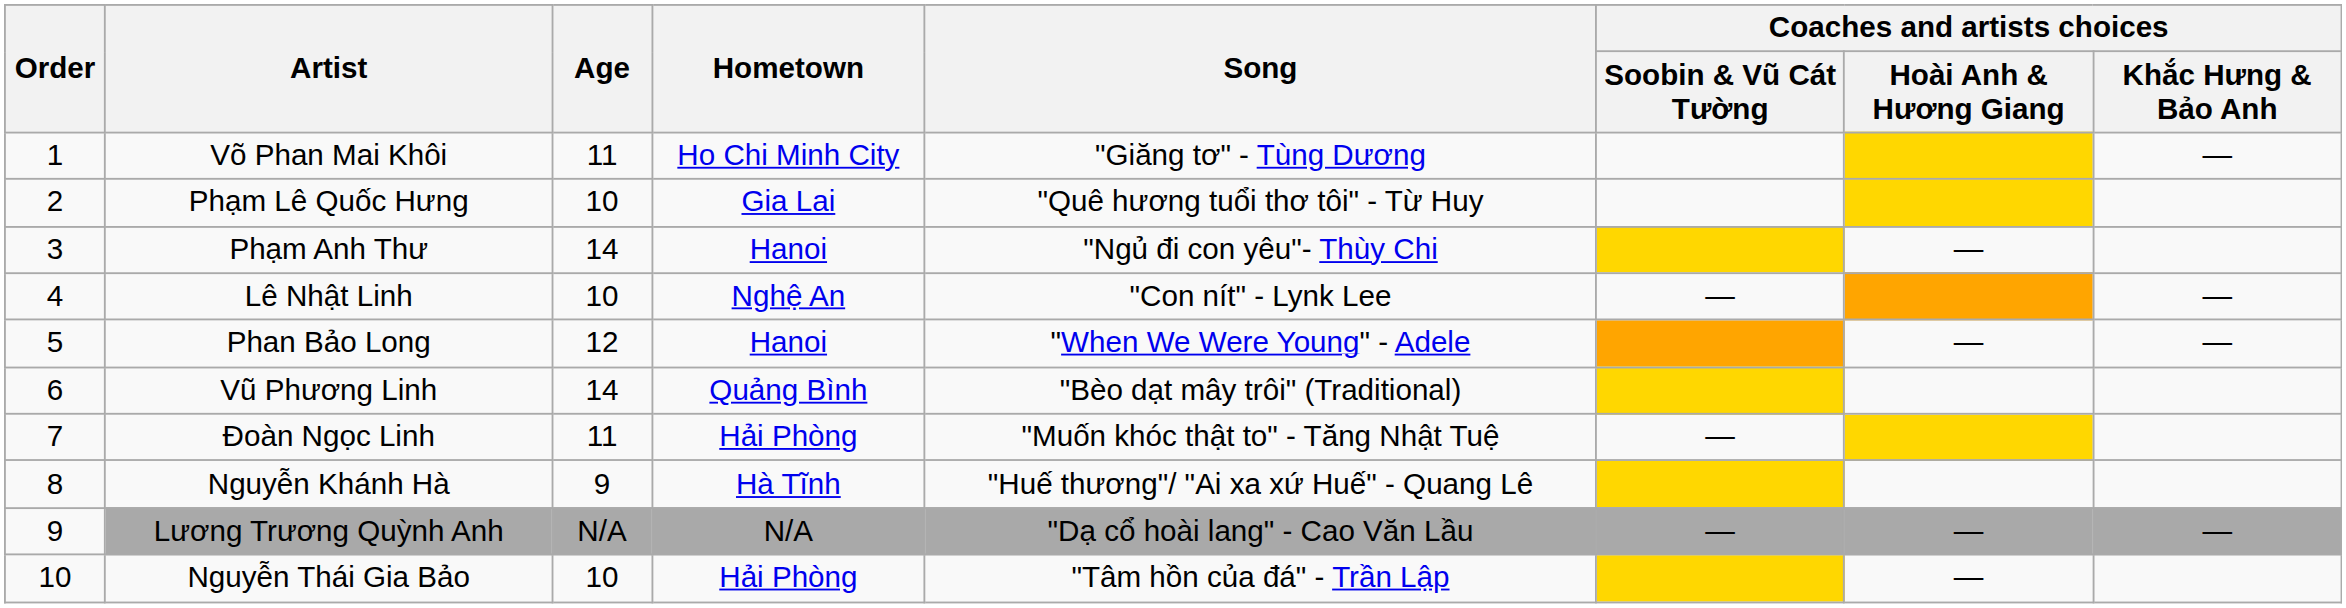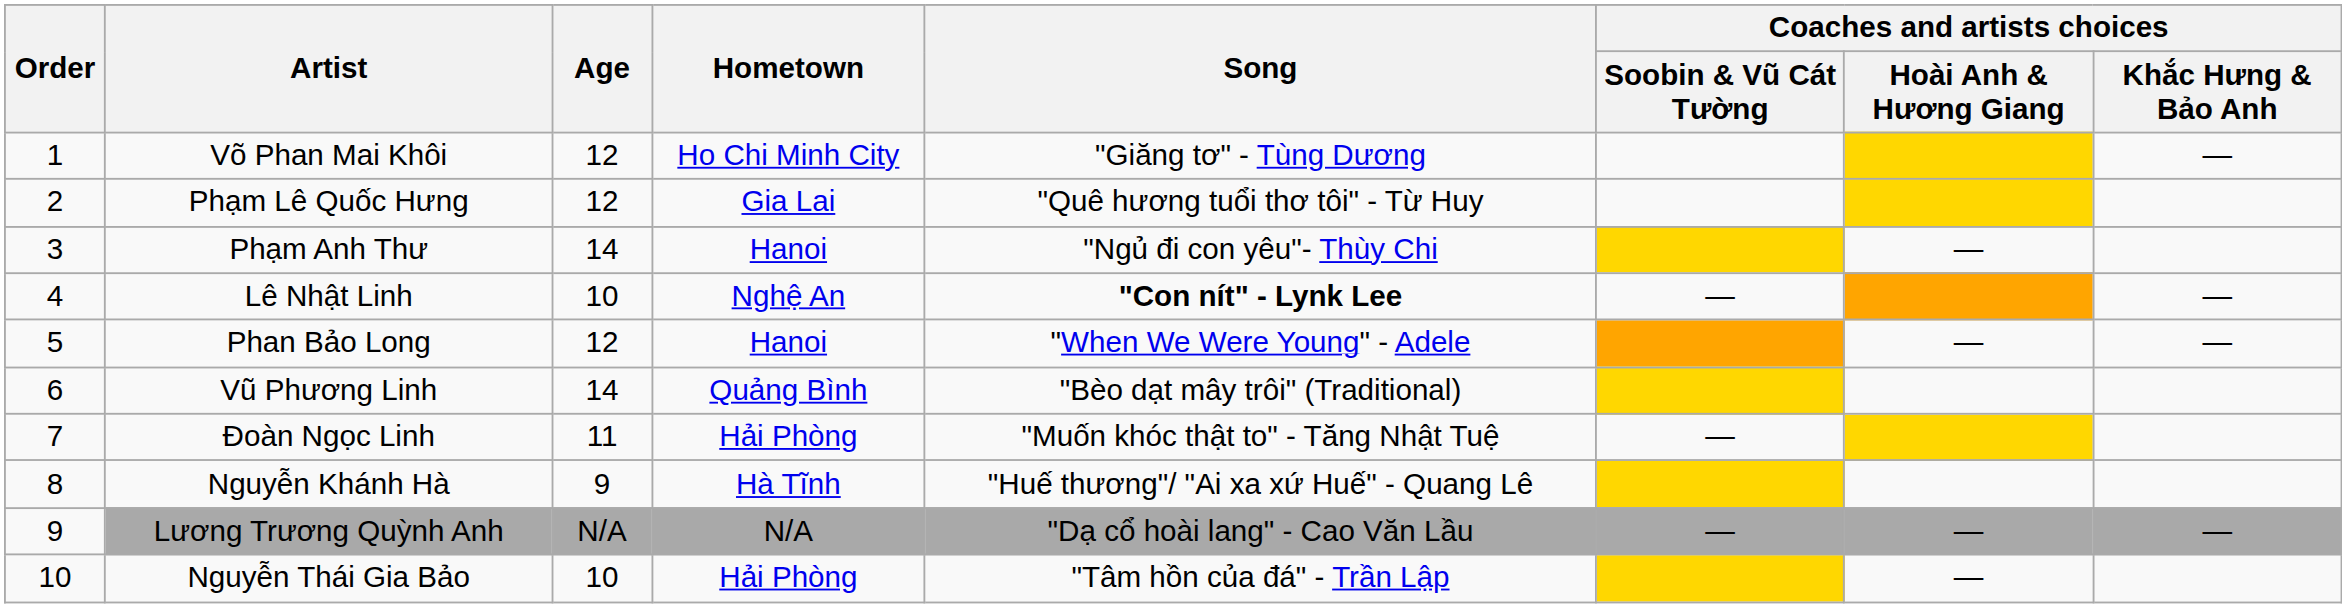Võ Phan Mai Khôi | Age: 11 -> 12
Phạm Lê Quốc Hưng | Age: 10 -> 12
Lê Nhật Linh | Song: normal -> bold
